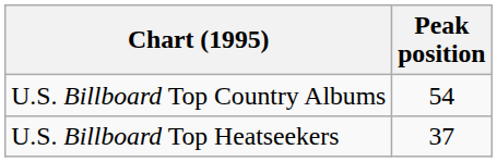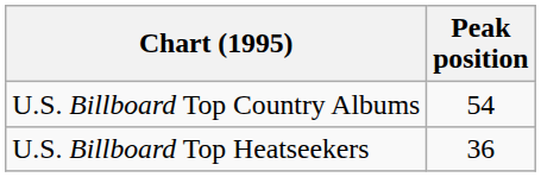U.S. Billboard Top Heatseekers | Peak position: 37 -> 36
